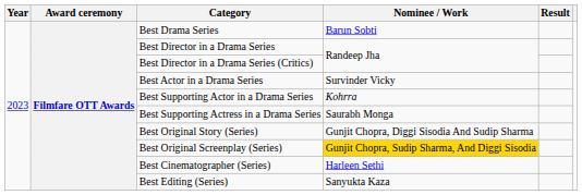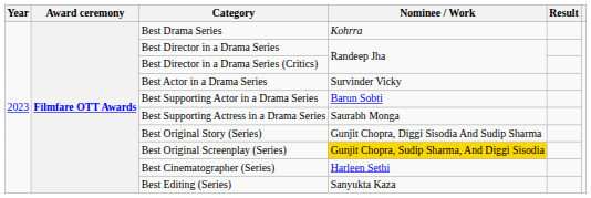Best Drama Series | Nominee / Work: Barun Sobti -> Kohrra
Best Supporting Actor in a Drama Series | Nominee / Work: Kohrra -> Barun Sobti
